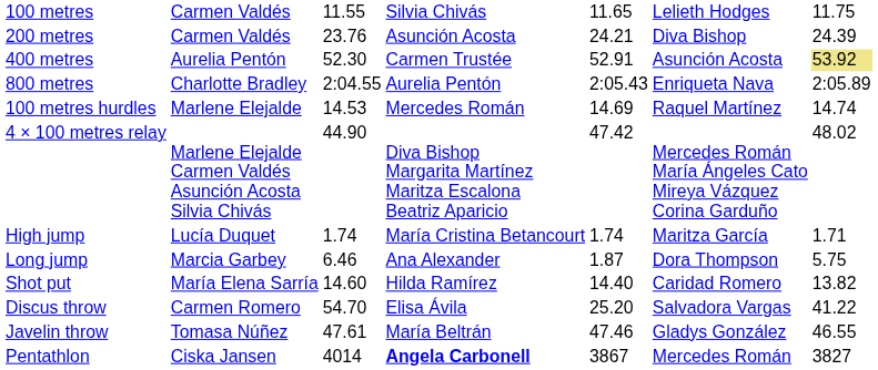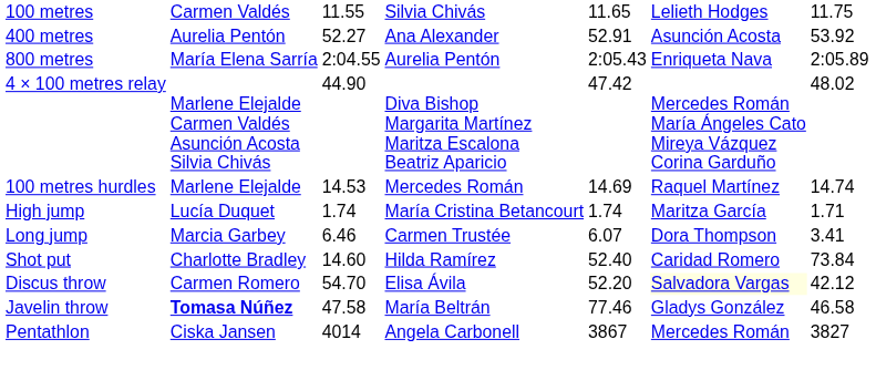- row: 200 metres | Carmen Valdés | 23.76 | Asunción Acosta | 24.21 | Diva Bishop | 24.39
400 metres | column 3: 52.30 -> 52.27
400 metres | column 4: Carmen Trustée -> Ana Alexander
400 metres | column 7: khaki background -> no background
800 metres | column 2: Charlotte Bradley -> María Elena Sarría
rows swapped: 100 metres hurdles <-> 4 × 100 metres relay
Long jump | column 4: Ana Alexander -> Carmen Trustée
Long jump | column 5: 1.87 -> 6.07
Long jump | column 7: 5.75 -> 3.41
Shot put | column 2: María Elena Sarría -> Charlotte Bradley
Shot put | column 5: 14.40 -> 52.40
Shot put | column 7: 13.82 -> 73.84
Discus throw | column 5: 25.20 -> 52.20
Discus throw | column 6: no background -> lightyellow background
Discus throw | column 7: 41.22 -> 42.12
Javelin throw | column 2: normal -> bold
Javelin throw | column 3: 47.61 -> 47.58
Javelin throw | column 5: 47.46 -> 77.46
Javelin throw | column 7: 46.55 -> 46.58
Pentathlon | column 4: bold -> normal
